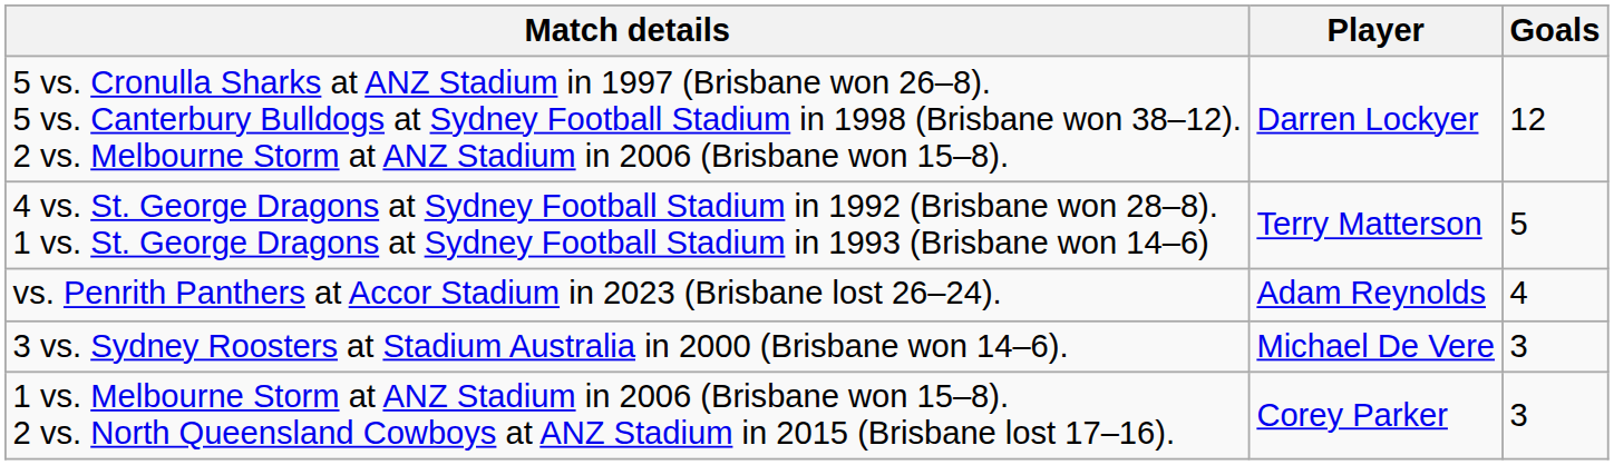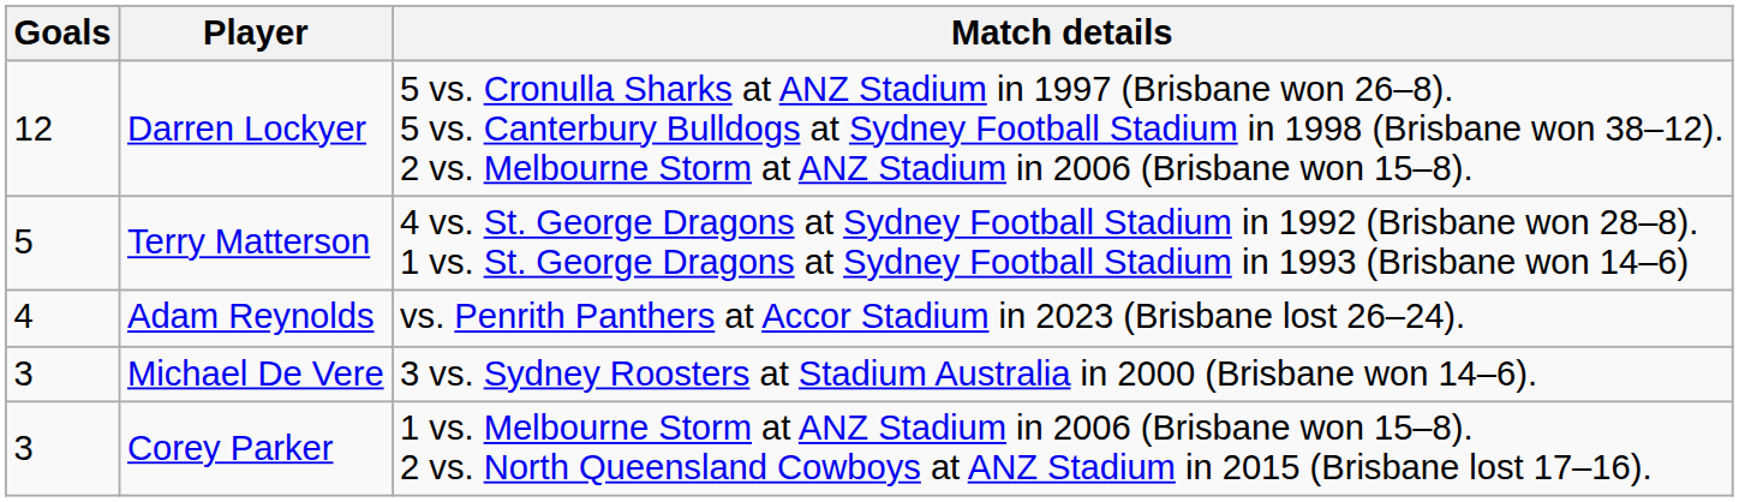columns swapped: Goals <-> Match details
